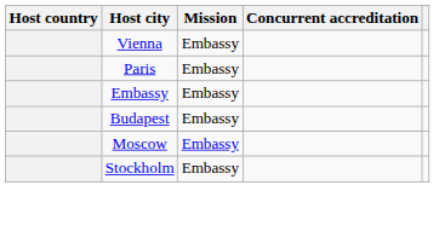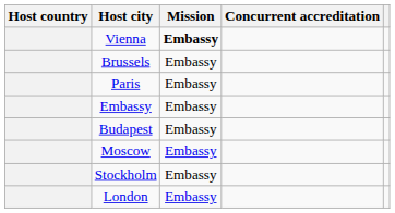Vienna | Mission: normal -> bold
+ row: Brussels | Embassy
+ row: London | Embassy
